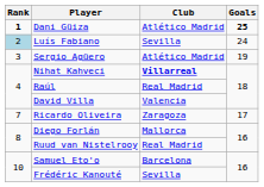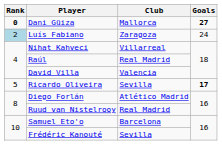Dani Güiza | Rank: 1 -> 0
Dani Güiza | Club: Atlético Madrid -> Mallorca
Dani Güiza | Goals: 25 -> 27
Luís Fabiano | Club: Sevilla -> Zaragoza
- row: 3 | Sergio Agüero | Atlético Madrid | 19
Nihat Kahveci | Club: bold -> normal
Ricardo Oliveira | Rank: 7 -> 5
Ricardo Oliveira | Club: Zaragoza -> Sevilla
Ricardo Oliveira | Goals: normal -> bold
Diego Forlán | Club: Mallorca -> Atlético Madrid
